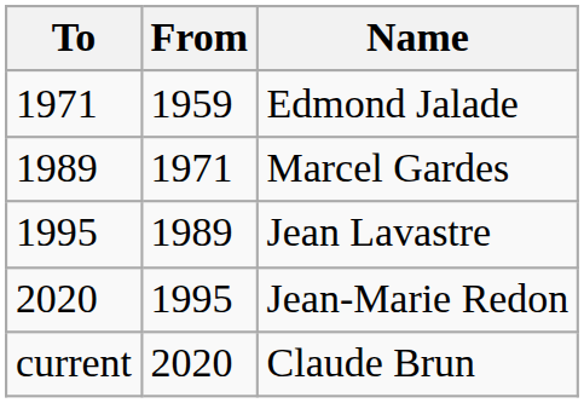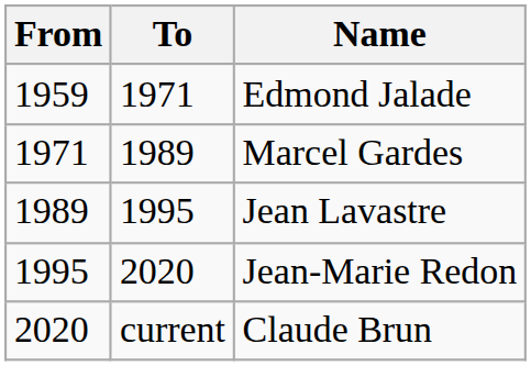columns swapped: From <-> To
